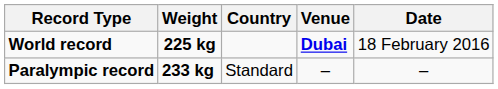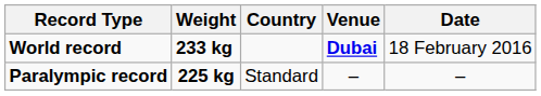World record | Weight: 225 kg -> 233 kg
Paralympic record | Weight: 233 kg -> 225 kg
